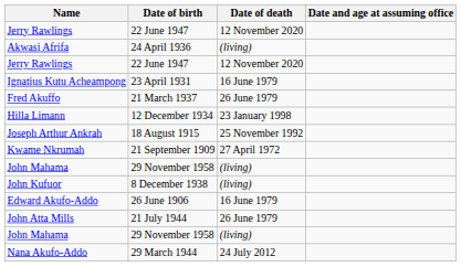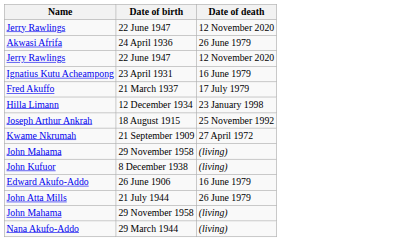- column: Date and age at assuming office
Akwasi Afrifa | Date of death: (living) -> 26 June 1979
Fred Akuffo | Date of death: 26 June 1979 -> 17 July 1979
Nana Akufo-Addo | Date of death: 24 July 2012 -> (living)
